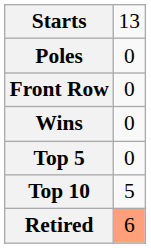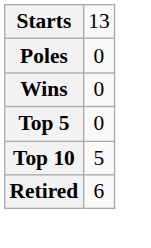- row: Front Row | 0
Retired | column 2: lightsalmon background -> no background
